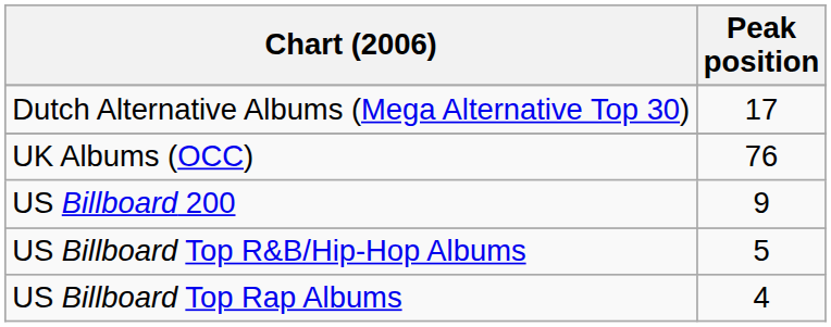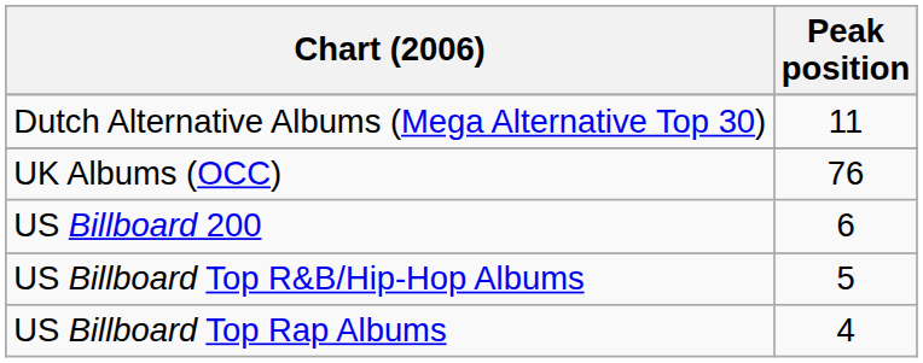Dutch Alternative Albums (Mega Alternative Top 30) | Peak position: 17 -> 11
US Billboard 200 | Peak position: 9 -> 6
